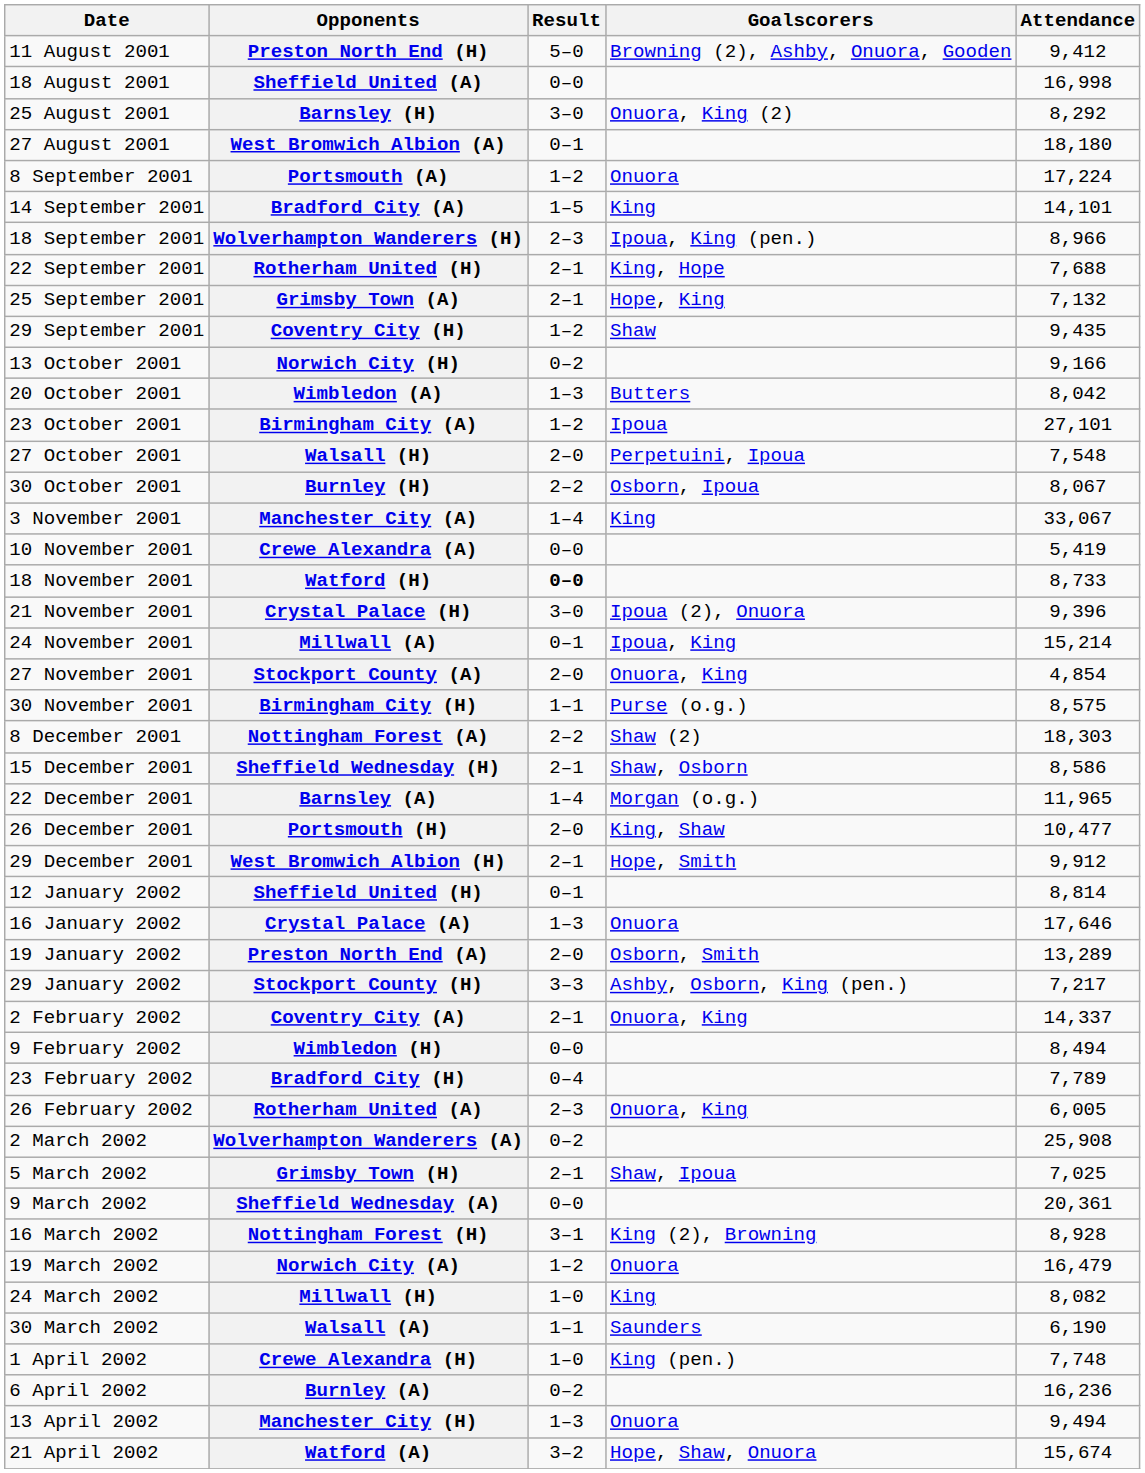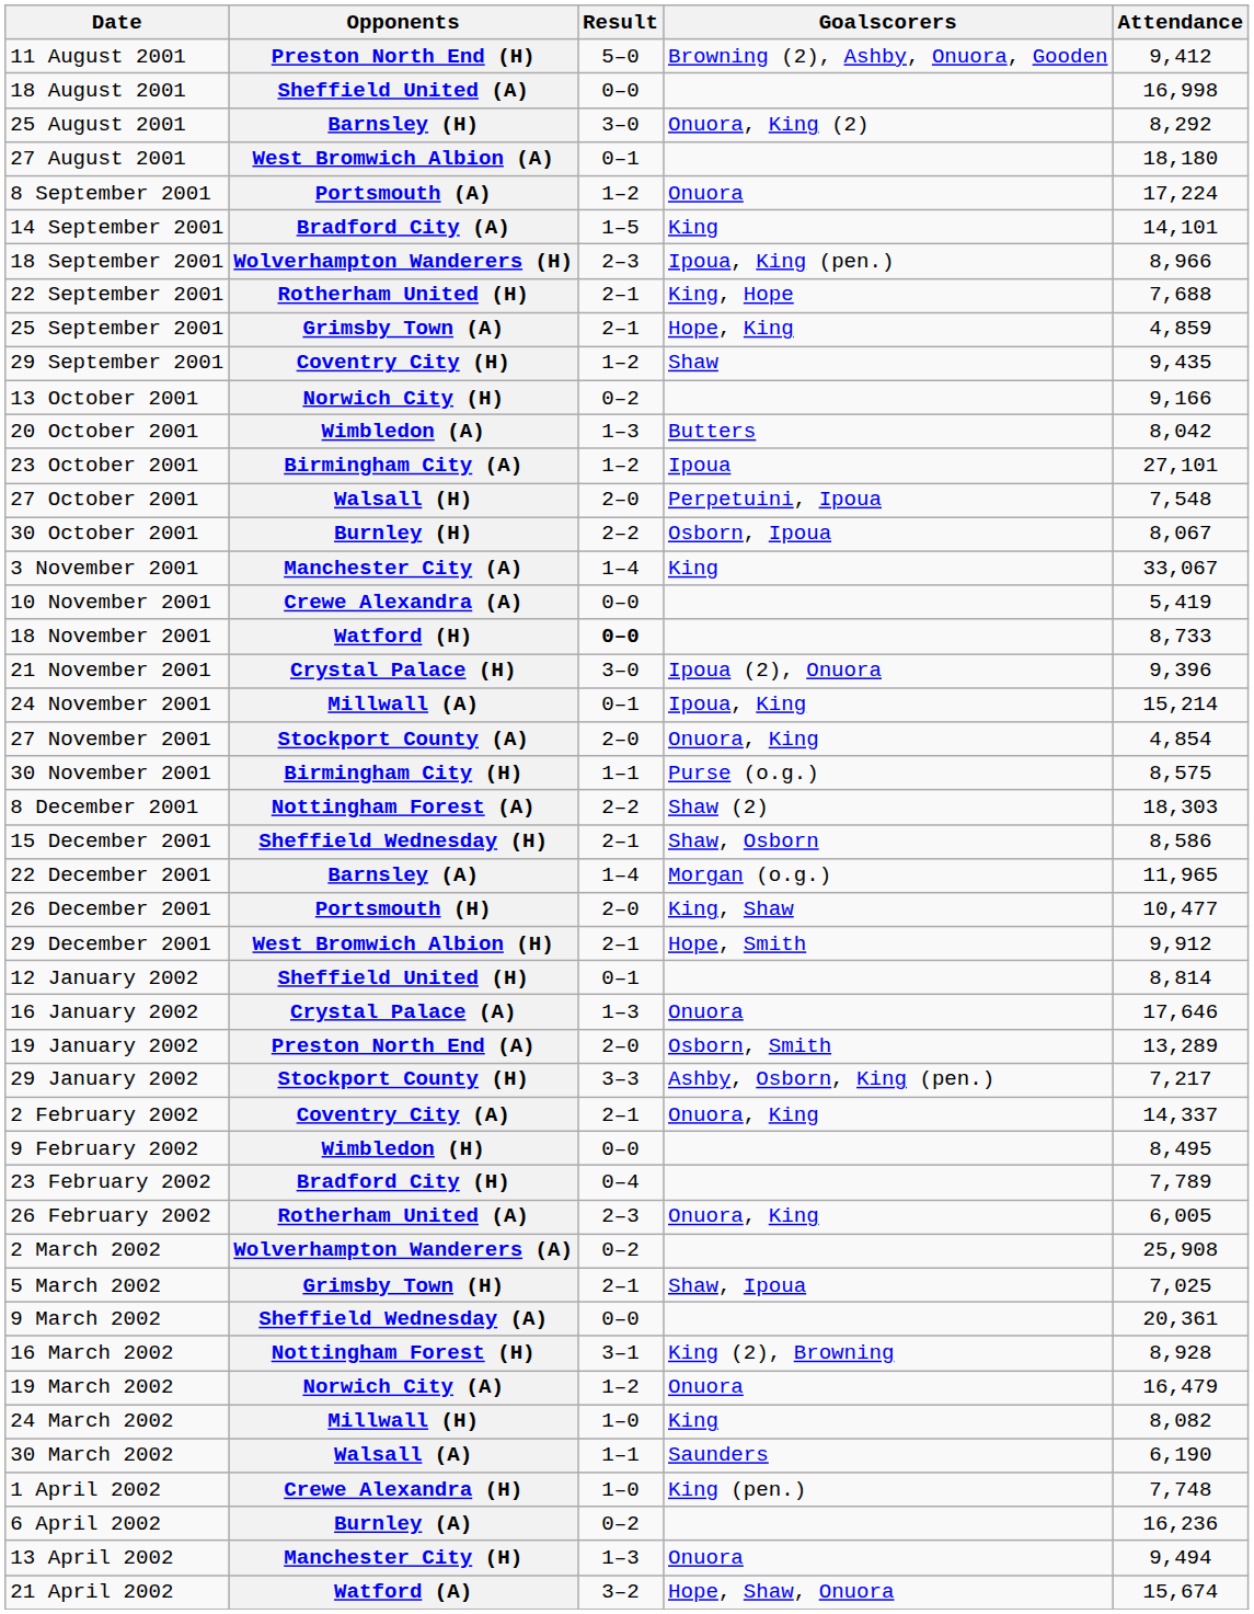Grimsby Town (A) | Attendance: 7,132 -> 4,859
Wimbledon (H) | Attendance: 8,494 -> 8,495
